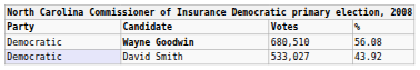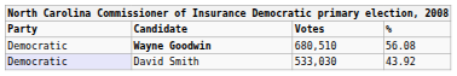David Smith | Votes: 533,027 -> 533,030
